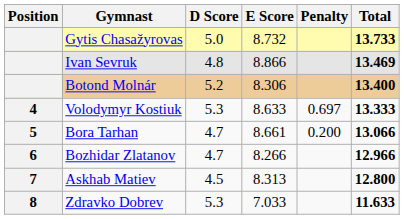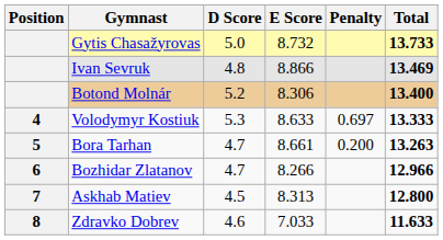Bora Tarhan | Total: 13.066 -> 13.263
Zdravko Dobrev | D Score: 5.3 -> 4.6
